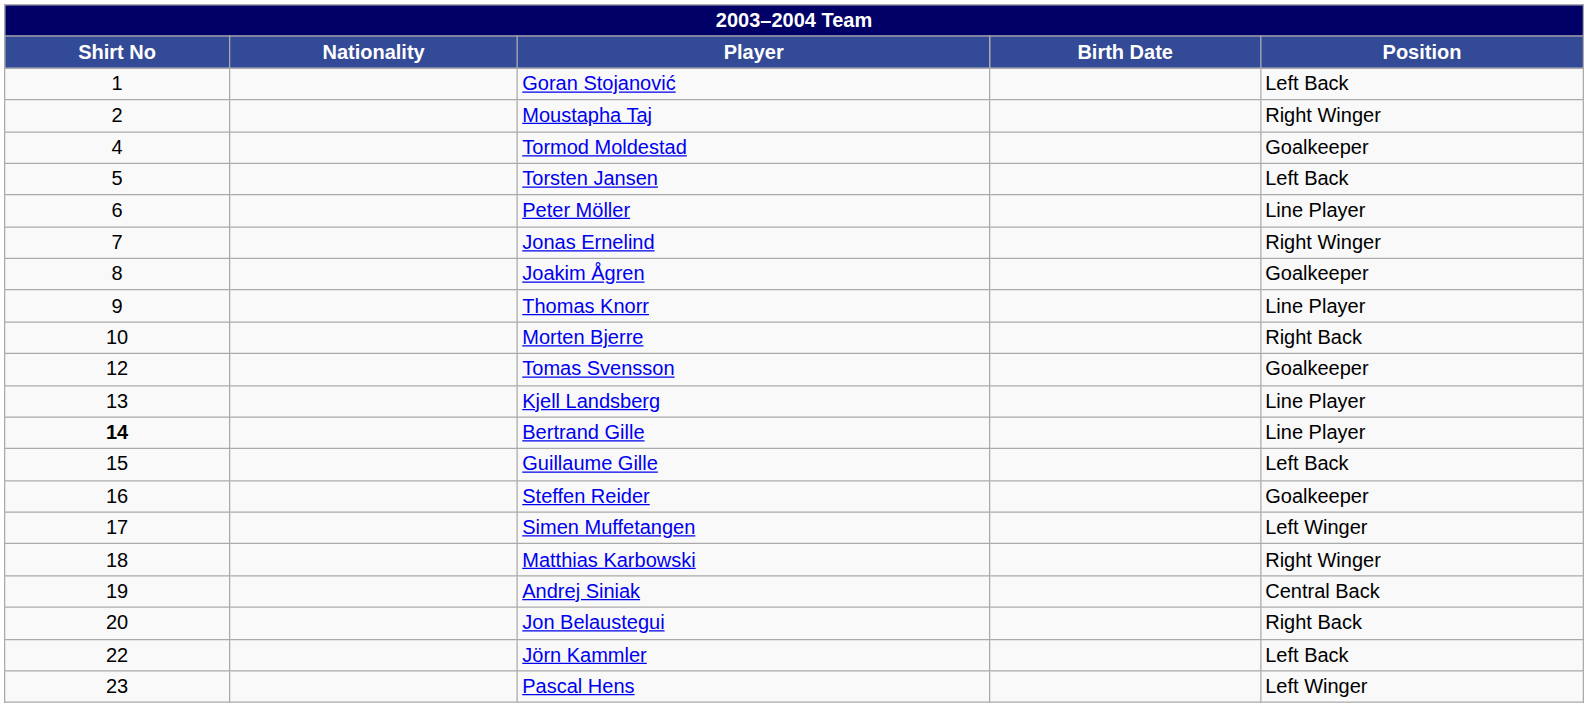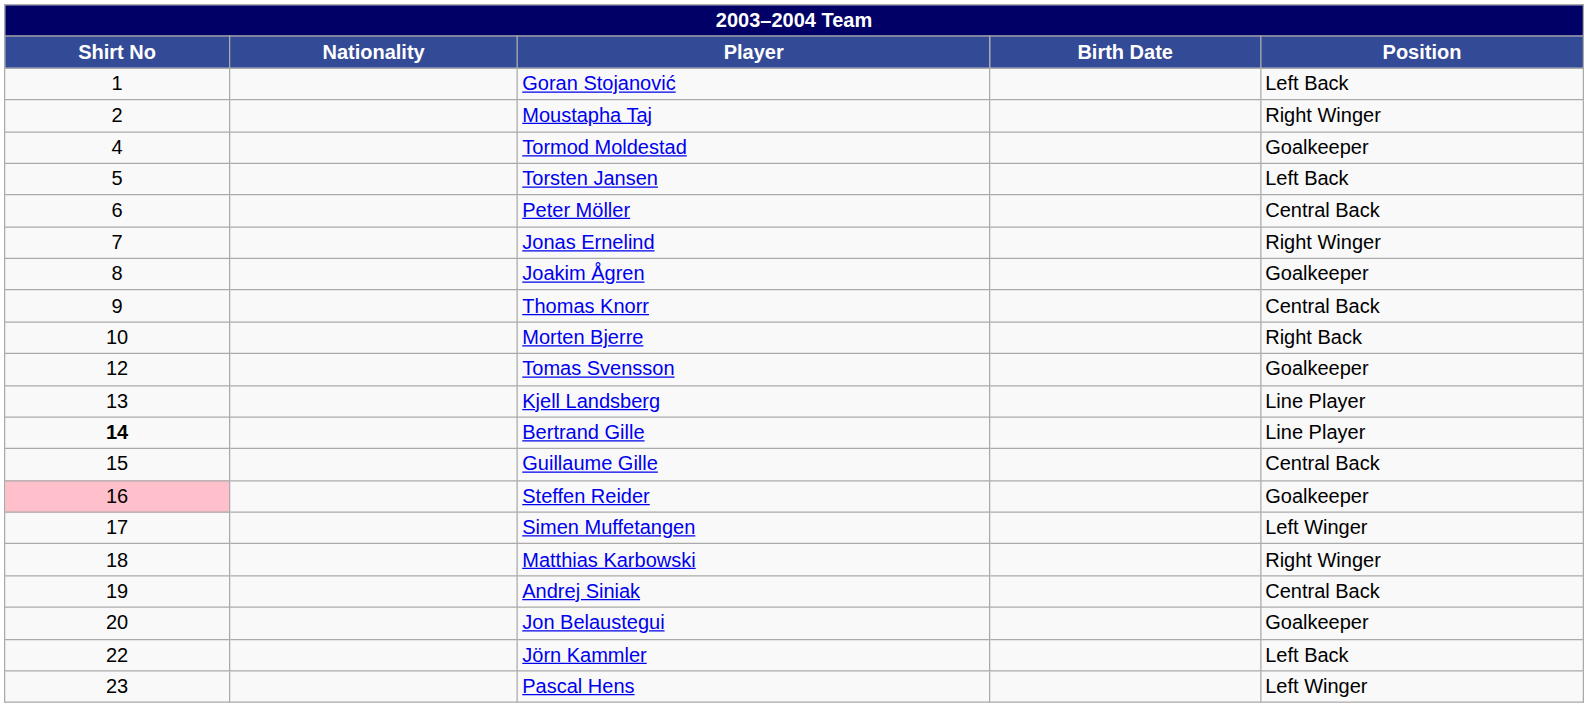Peter Möller | Position: Line Player -> Central Back
Thomas Knorr | Position: Line Player -> Central Back
Guillaume Gille | Position: Left Back -> Central Back
Steffen Reider | Shirt No: no background -> pink background
Jon Belaustegui | Position: Right Back -> Goalkeeper
